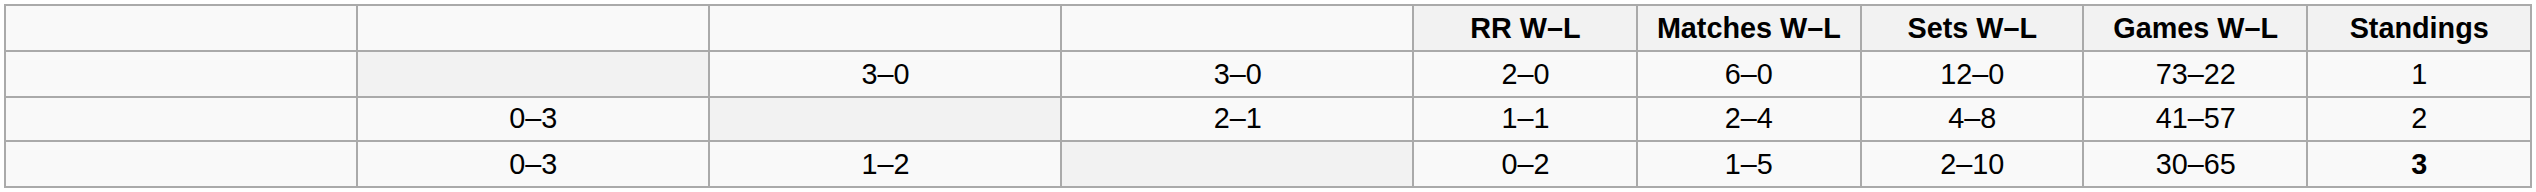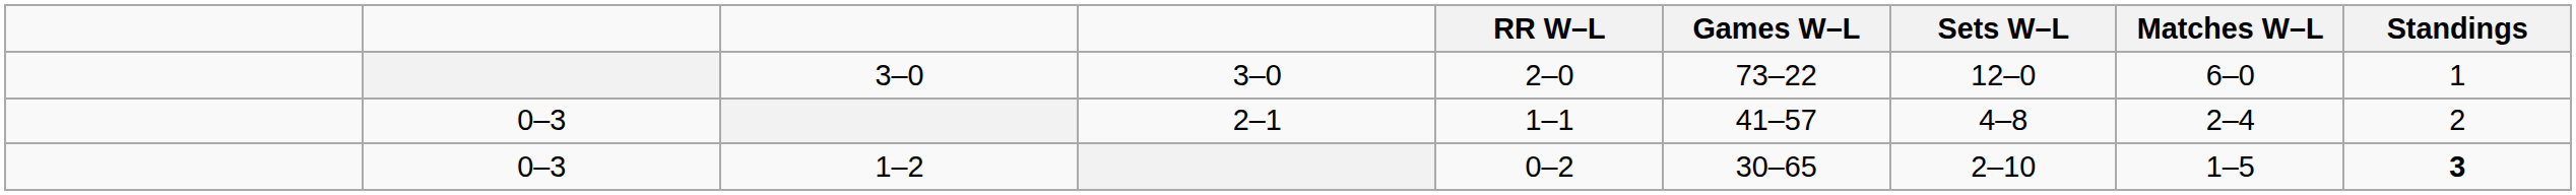columns swapped: Matches W–L <-> Games W–L
